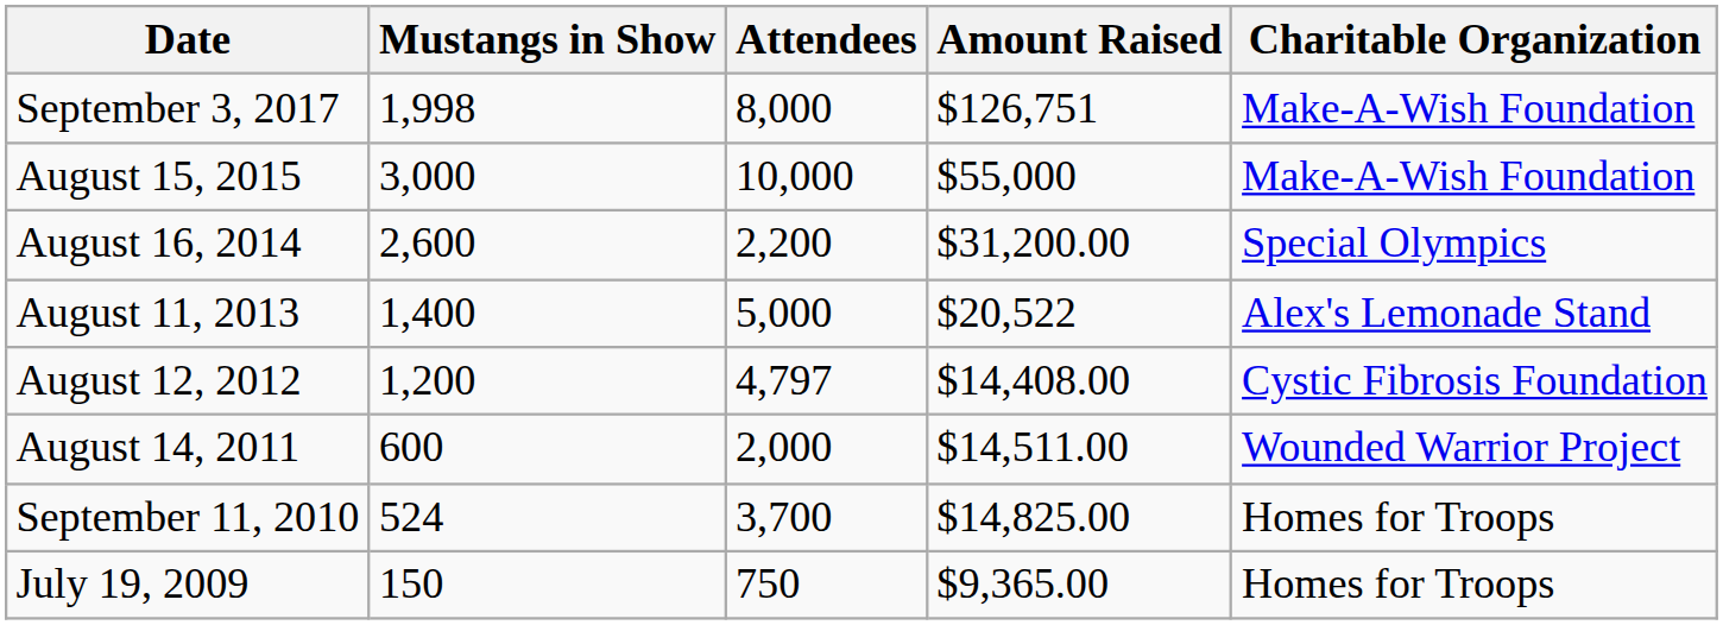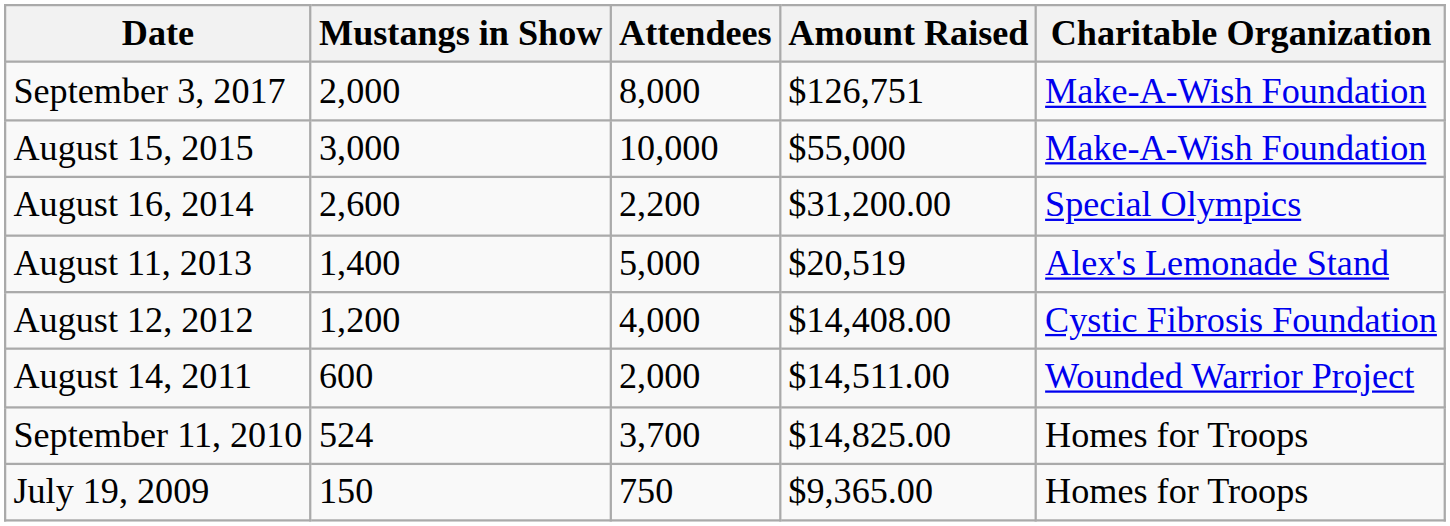September 3, 2017 | Mustangs in Show: 1,998 -> 2,000
August 11, 2013 | Amount Raised: $20,522 -> $20,519
August 12, 2012 | Attendees: 4,797 -> 4,000
